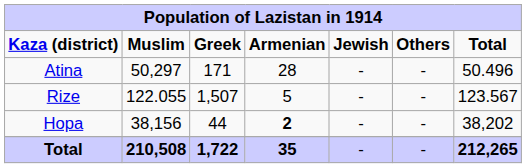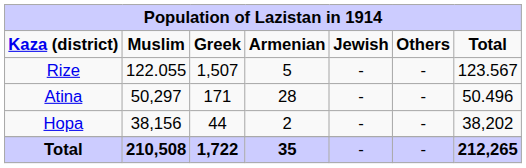rows swapped: Rize <-> Atina
Hopa | Armenian: bold -> normal
